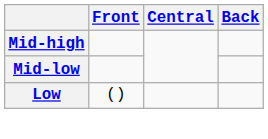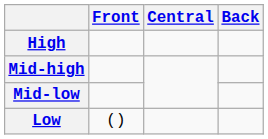+ row: High
